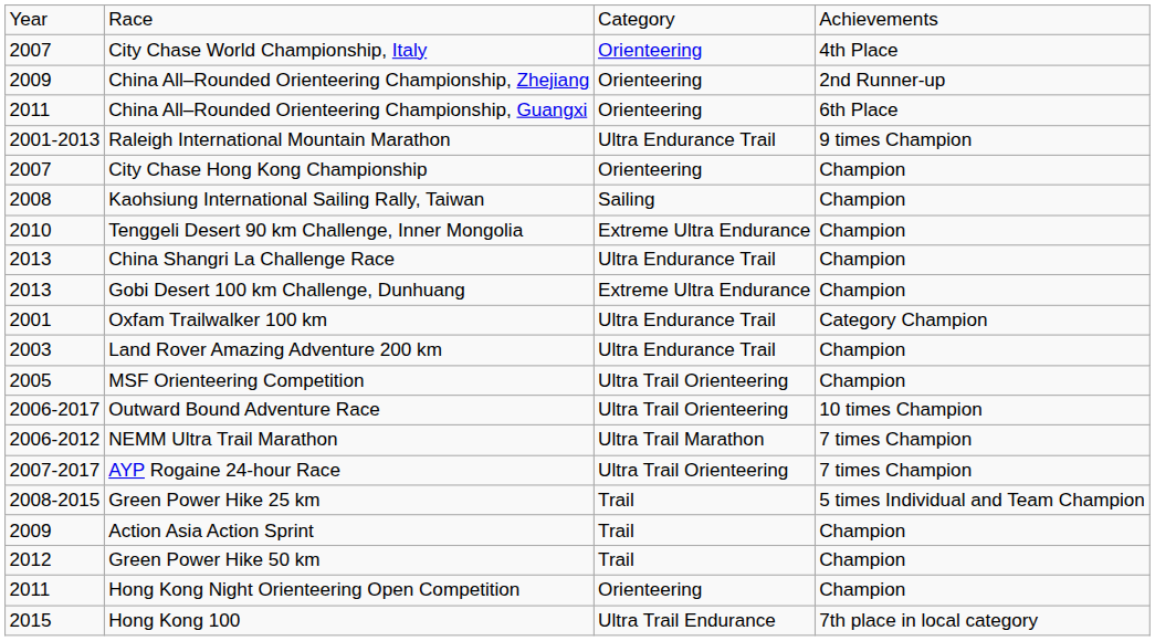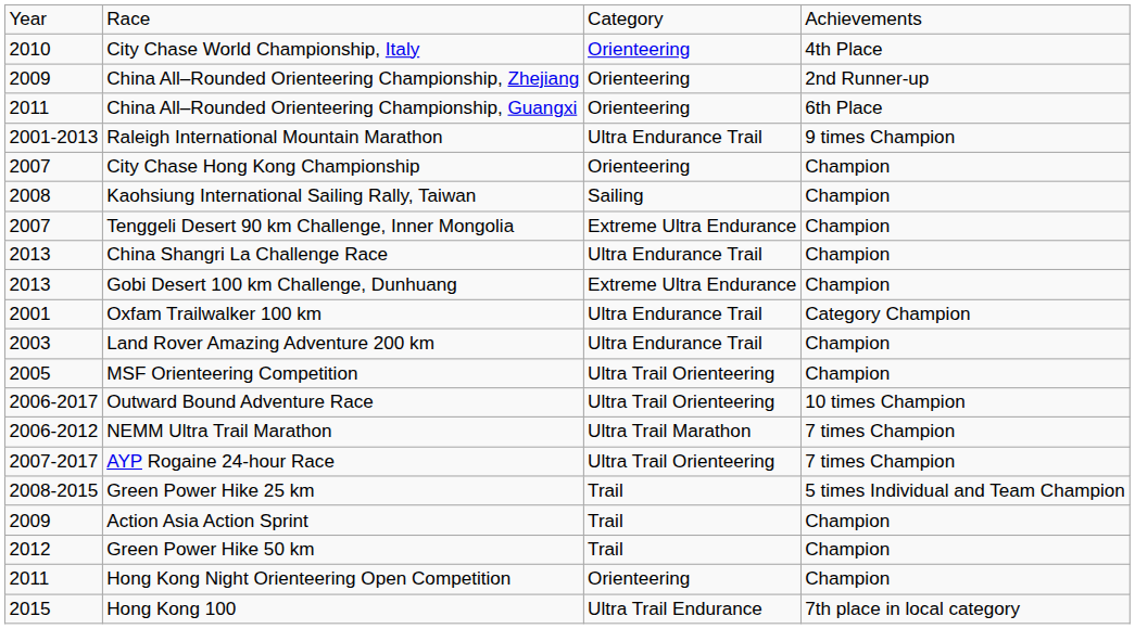City Chase World Championship, Italy | column 1: 2007 -> 2010
Tenggeli Desert 90 km Challenge, Inner Mongolia | column 1: 2010 -> 2007
